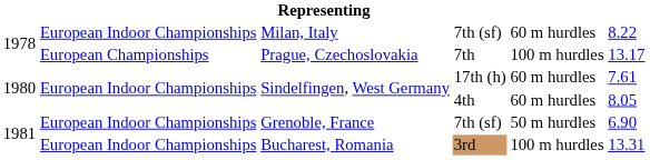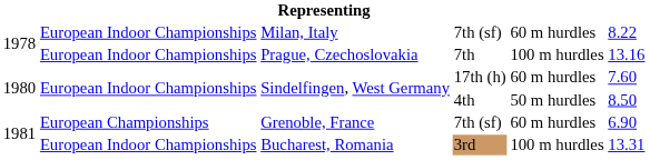Prague, Czechoslovakia | column 2: European Championships -> European Indoor Championships
Prague, Czechoslovakia | column 6: 13.17 -> 13.16
Sindelfingen, West Germany / 17th (h) | column 6: 7.61 -> 7.60
Sindelfingen, West Germany / 4th | column 5: 60 m hurdles -> 50 m hurdles
Sindelfingen, West Germany / 4th | column 6: 8.05 -> 8.50
Grenoble, France | column 2: European Indoor Championships -> European Championships
Grenoble, France | column 5: 50 m hurdles -> 60 m hurdles
